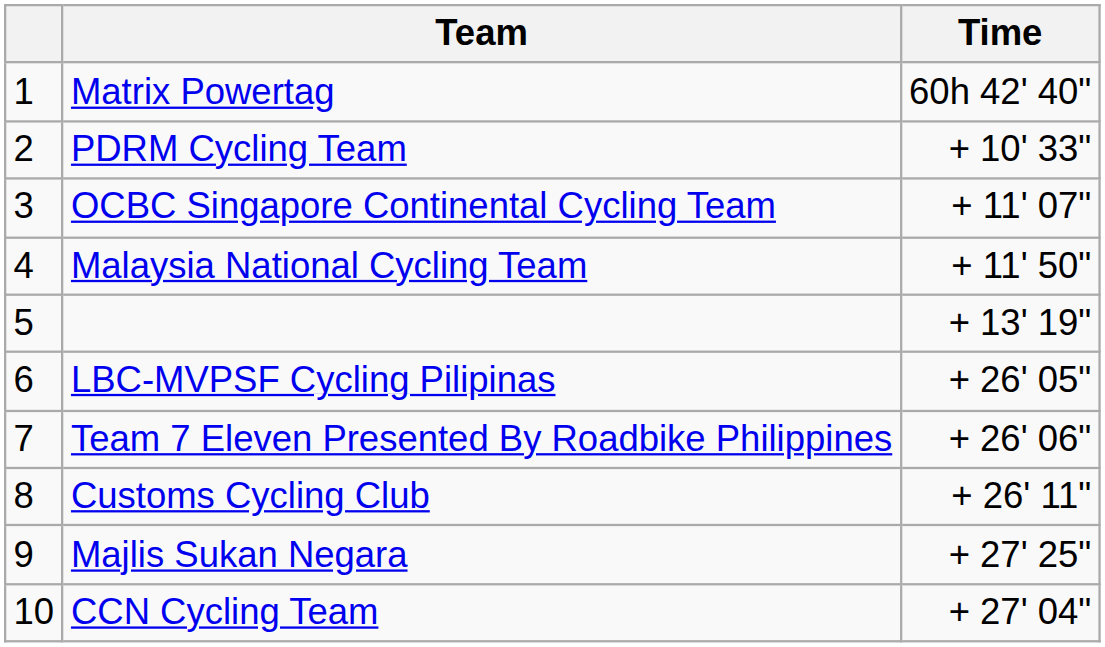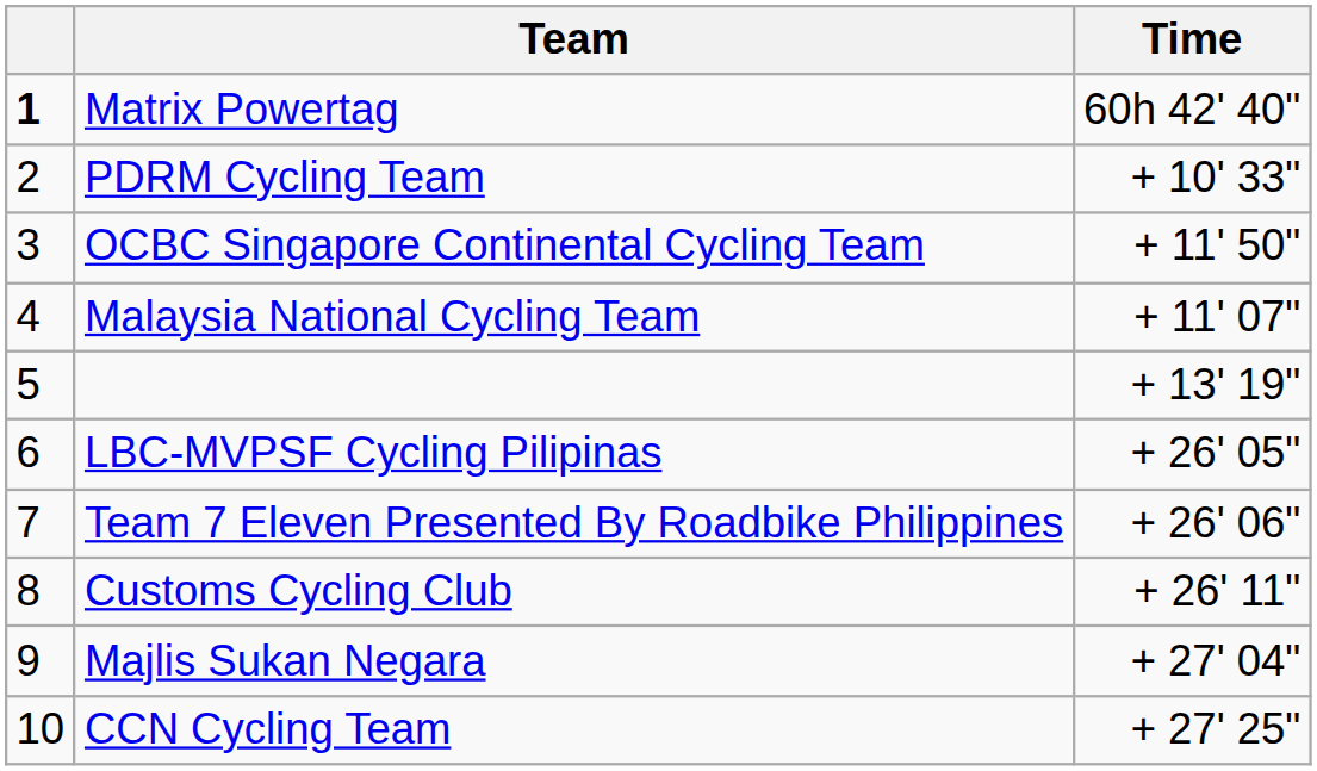Matrix Powertag | column 1: normal -> bold
OCBC Singapore Continental Cycling Team | Time: + 11' 07" -> + 11' 50"
Malaysia National Cycling Team | Time: + 11' 50" -> + 11' 07"
Majlis Sukan Negara | Time: + 27' 25" -> + 27' 04"
CCN Cycling Team | Time: + 27' 04" -> + 27' 25"
